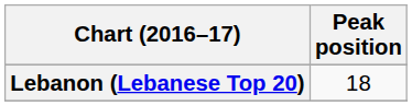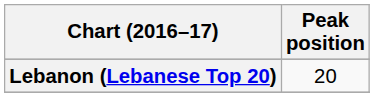Lebanon (Lebanese Top 20) | Peak position: 18 -> 20
